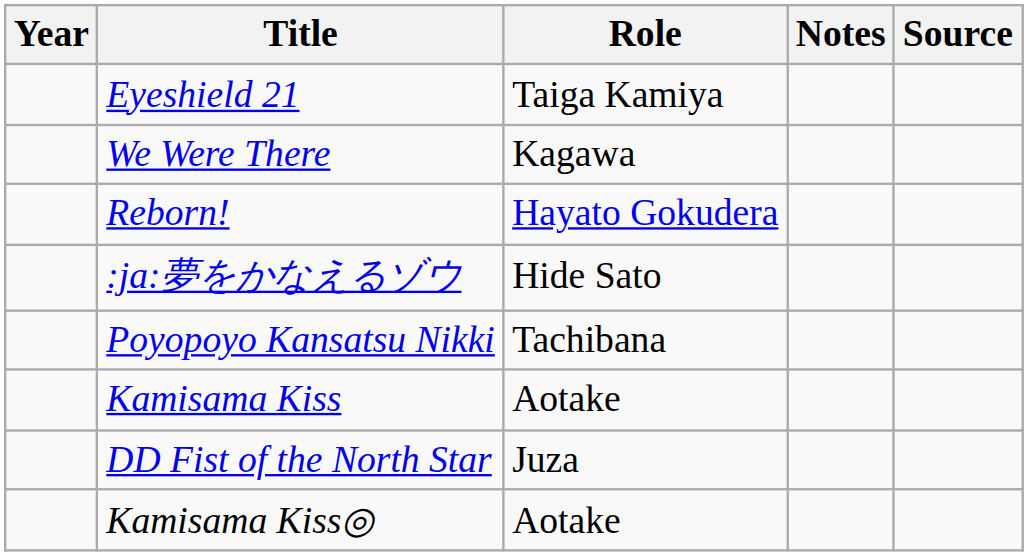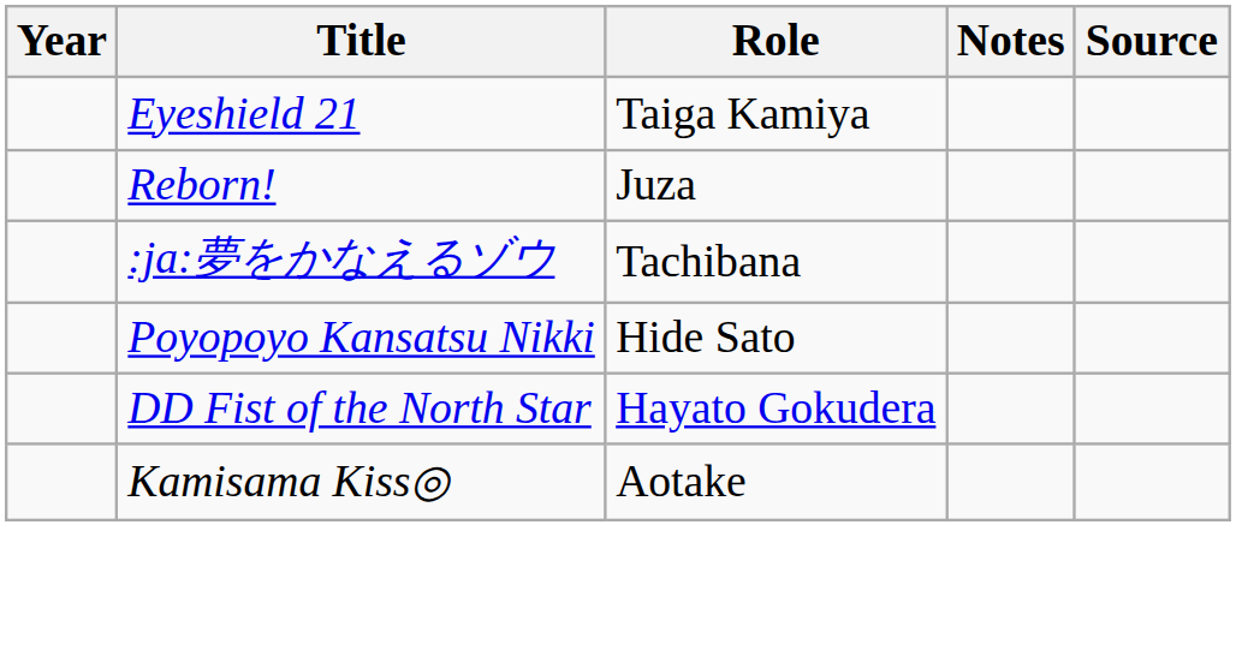- row: We Were There | Kagawa
Reborn! | Role: Hayato Gokudera -> Juza
:ja:夢をかなえるゾウ | Role: Hide Sato -> Tachibana
Poyopoyo Kansatsu Nikki | Role: Tachibana -> Hide Sato
- row: Kamisama Kiss | Aotake
DD Fist of the North Star | Role: Juza -> Hayato Gokudera
